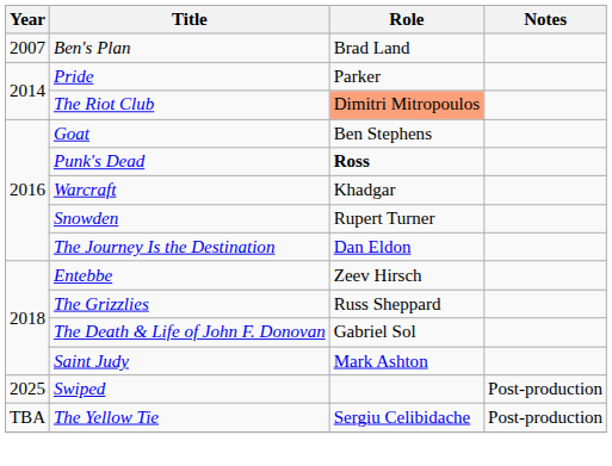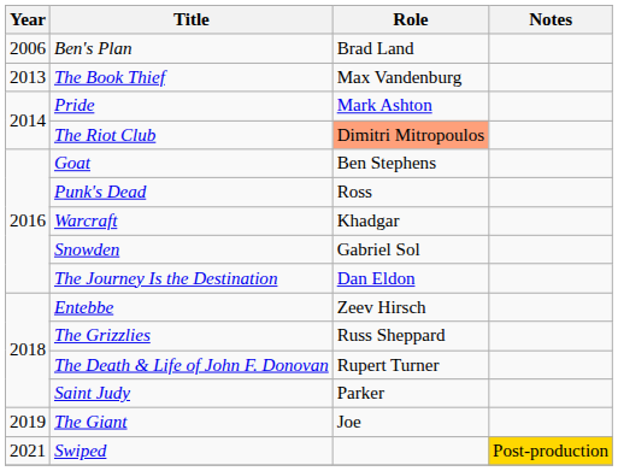Ben's Plan | Year: 2007 -> 2006
+ row: 2013 | The Book Thief | Max Vandenburg
Pride | Role: Parker -> Mark Ashton
Punk's Dead | Role: bold -> normal
Snowden | Role: Rupert Turner -> Gabriel Sol
The Death & Life of John F. Donovan | Role: Gabriel Sol -> Rupert Turner
Saint Judy | Role: Mark Ashton -> Parker
+ row: 2019 | The Giant | Joe
Swiped | Year: 2025 -> 2021
Swiped | Notes: no background -> gold background
- row: TBA | The Yellow Tie | Sergiu Celibidache | Post-production
